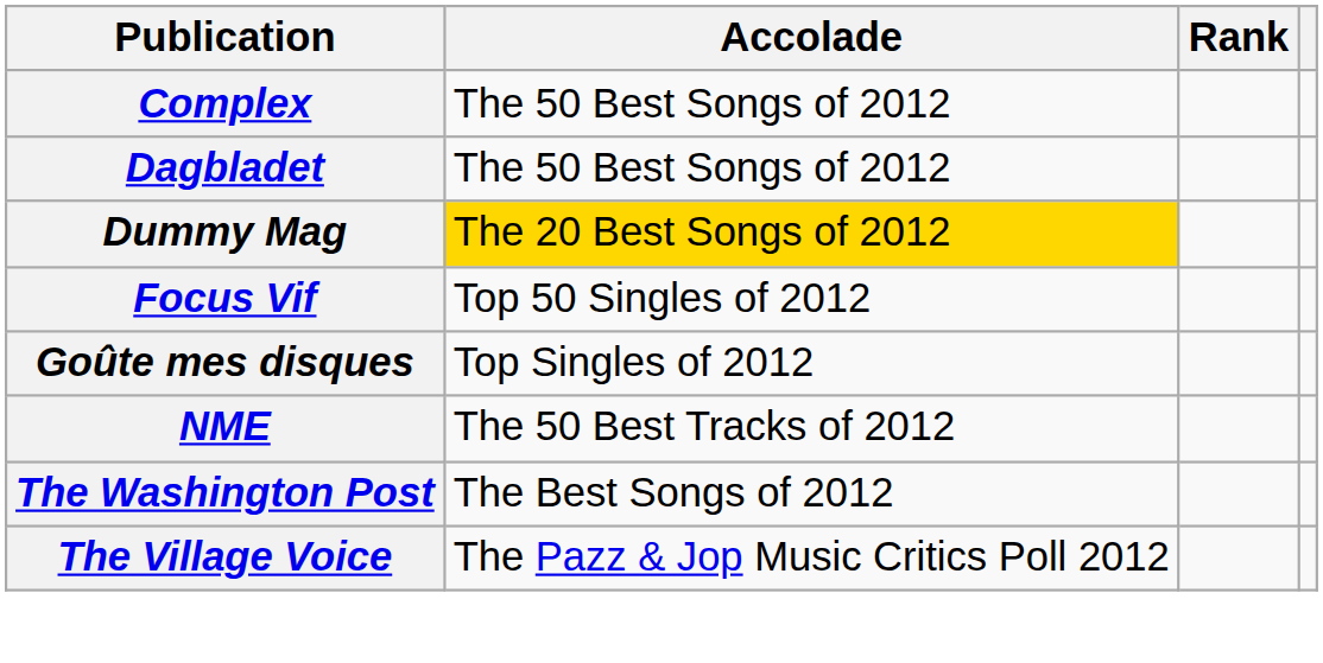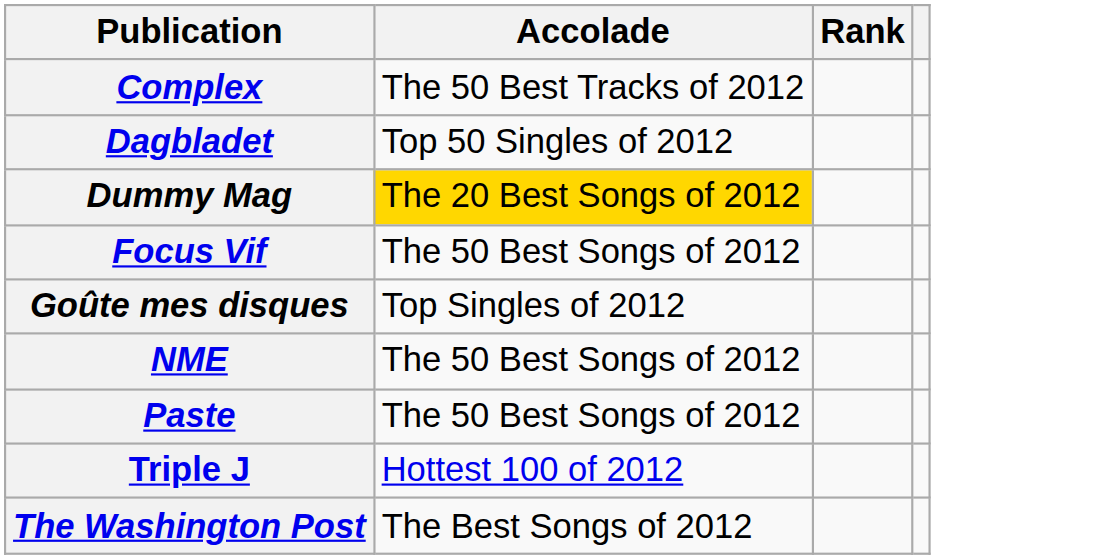Complex | Accolade: The 50 Best Songs of 2012 -> The 50 Best Tracks of 2012
Dagbladet | Accolade: The 50 Best Songs of 2012 -> Top 50 Singles of 2012
Focus Vif | Accolade: Top 50 Singles of 2012 -> The 50 Best Songs of 2012
NME | Accolade: The 50 Best Tracks of 2012 -> The 50 Best Songs of 2012
+ row: Paste | The 50 Best Songs of 2012
+ row: Triple J | Hottest 100 of 2012
- row: The Village Voice | The Pazz & Jop Music Critics Poll 2012
